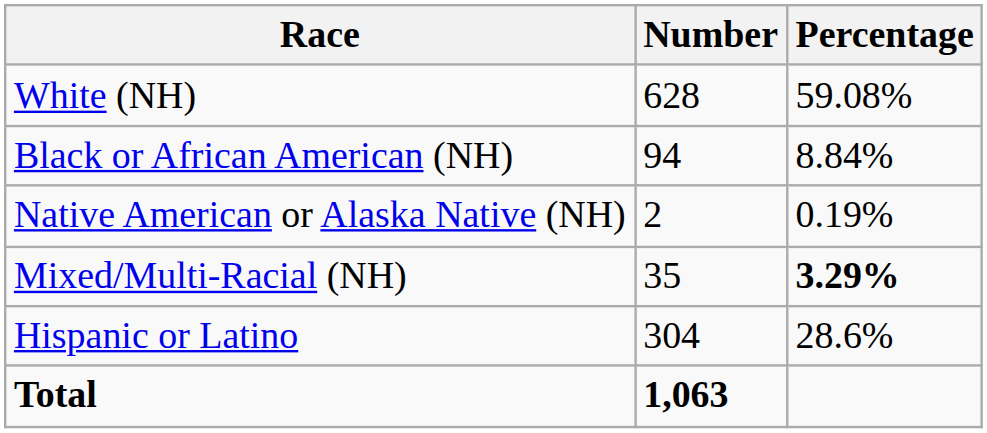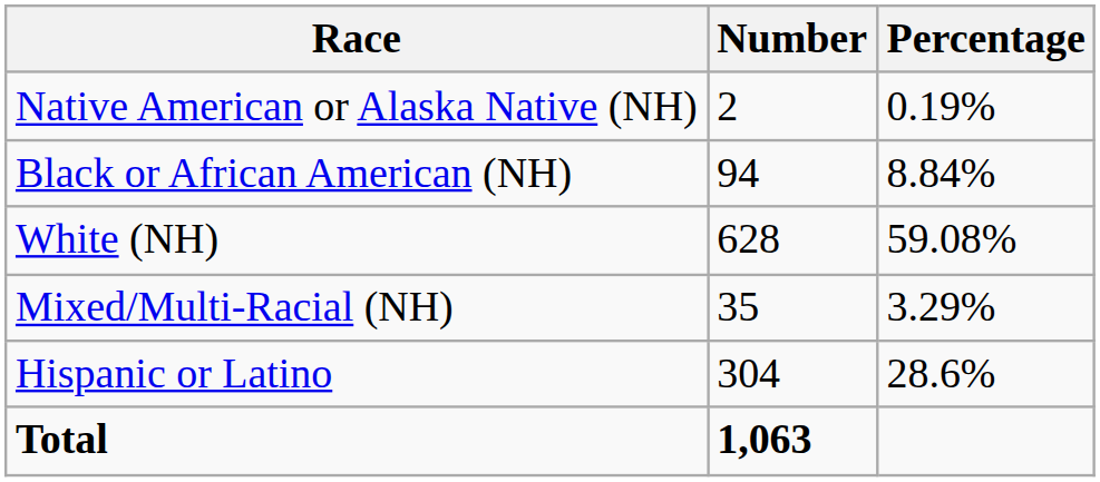rows swapped: White (NH) <-> Native American or Alaska Native (NH)
Mixed/Multi-Racial (NH) | Percentage: bold -> normal
